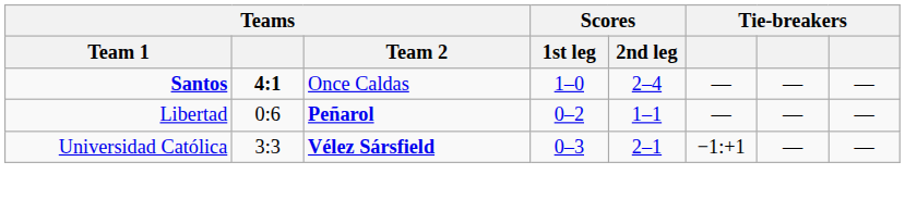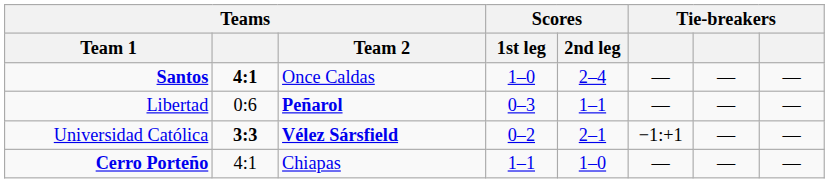Libertad | Scores / 1st leg: 0–2 -> 0–3
Universidad Católica | Teams: normal -> bold
Universidad Católica | Scores / 1st leg: 0–3 -> 0–2
+ row: Cerro Porteño | 4:1 | Chiapas | 1–1 | 1–0 | — | — | —
